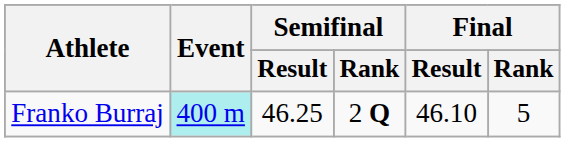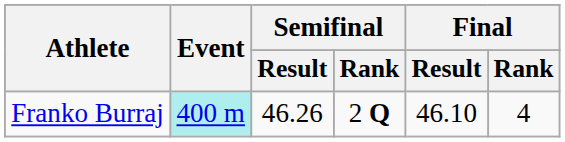Franko Burraj | Semifinal / Result: 46.25 -> 46.26
Franko Burraj | Final / Rank: 5 -> 4
